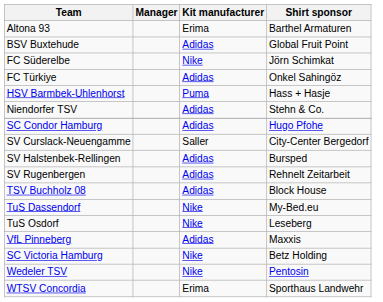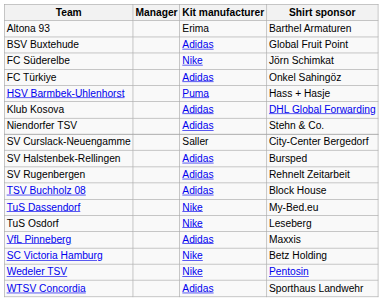+ row: Klub Kosova | Adidas | DHL Global Forwarding
- row: SC Condor Hamburg | Adidas | Hugo Pfohe
WTSV Concordia | Kit manufacturer: Erima -> Adidas
